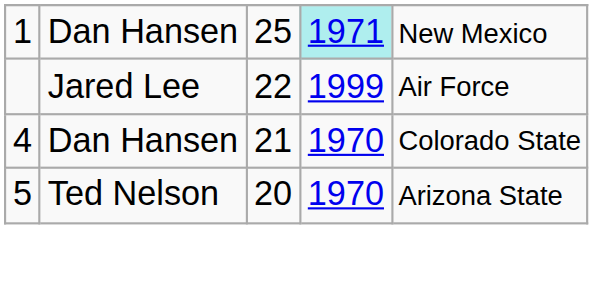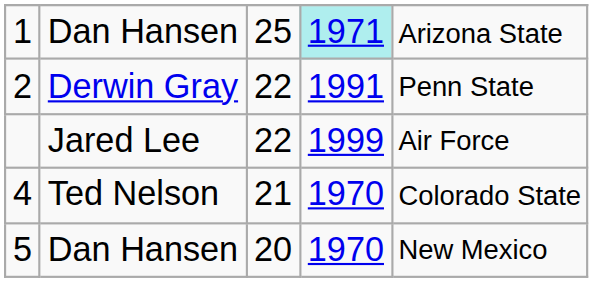1 | column 5: New Mexico -> Arizona State
+ row: 2 | Derwin Gray | 22 | 1991 | Penn State
4 | column 2: Dan Hansen -> Ted Nelson
5 | column 2: Ted Nelson -> Dan Hansen
5 | column 5: Arizona State -> New Mexico
